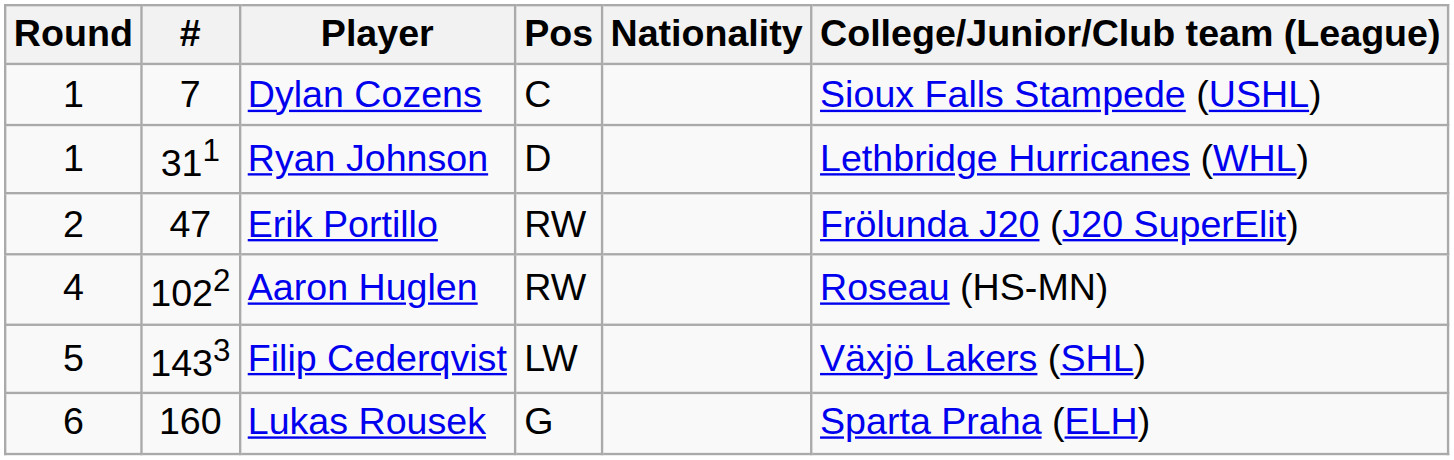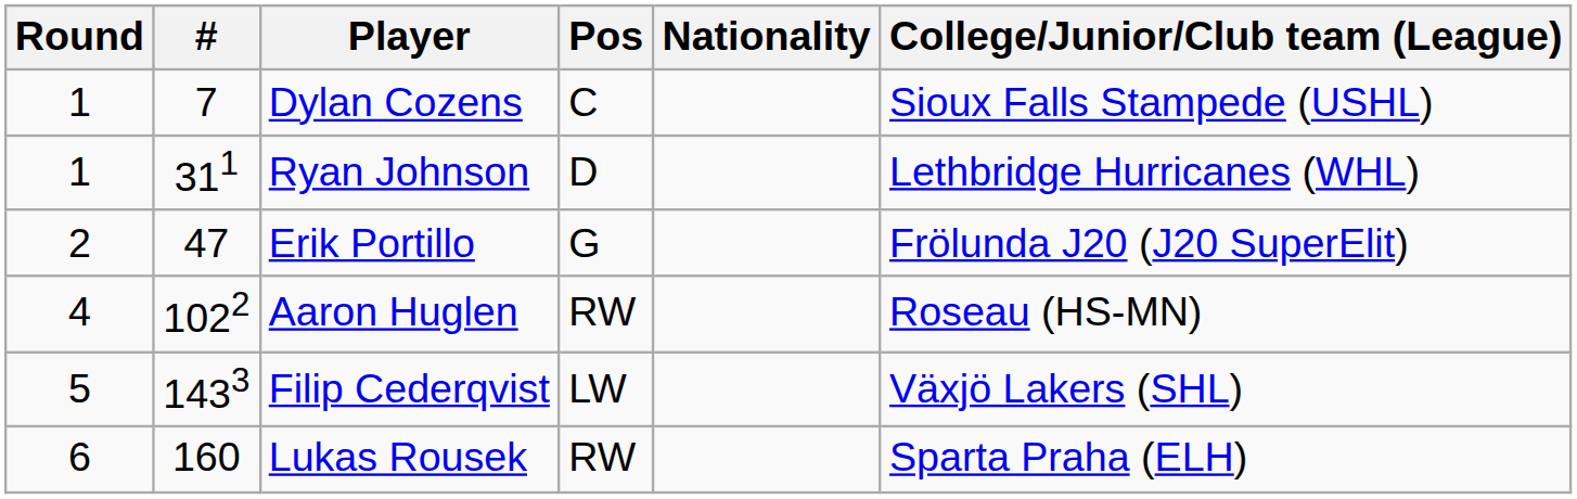Erik Portillo | Pos: RW -> G
Lukas Rousek | Pos: G -> RW
